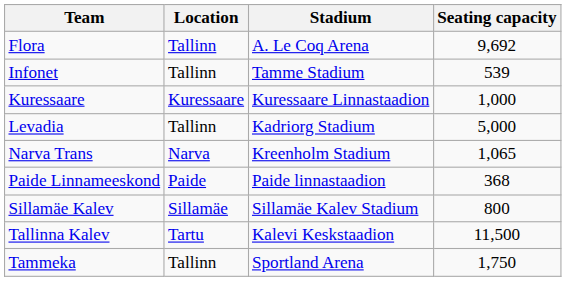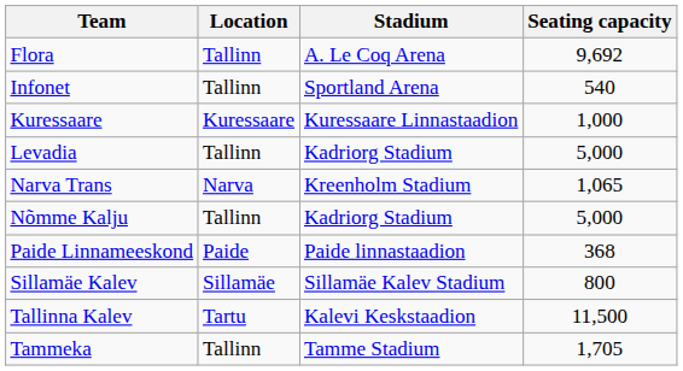Infonet | Stadium: Tamme Stadium -> Sportland Arena
Infonet | Seating capacity: 539 -> 540
+ row: Nõmme Kalju | Tallinn | Kadriorg Stadium | 5,000
Tammeka | Stadium: Sportland Arena -> Tamme Stadium
Tammeka | Seating capacity: 1,750 -> 1,705
